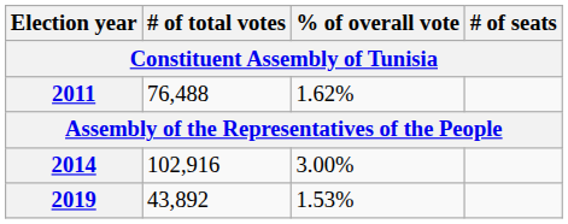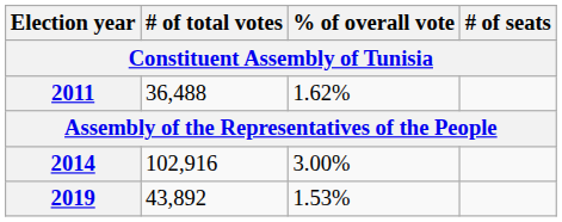2011 | # of total votes: 76,488 -> 36,488
